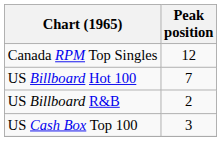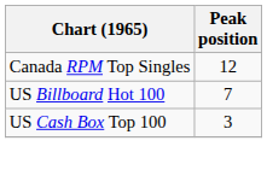- row: US Billboard R&B | 2
